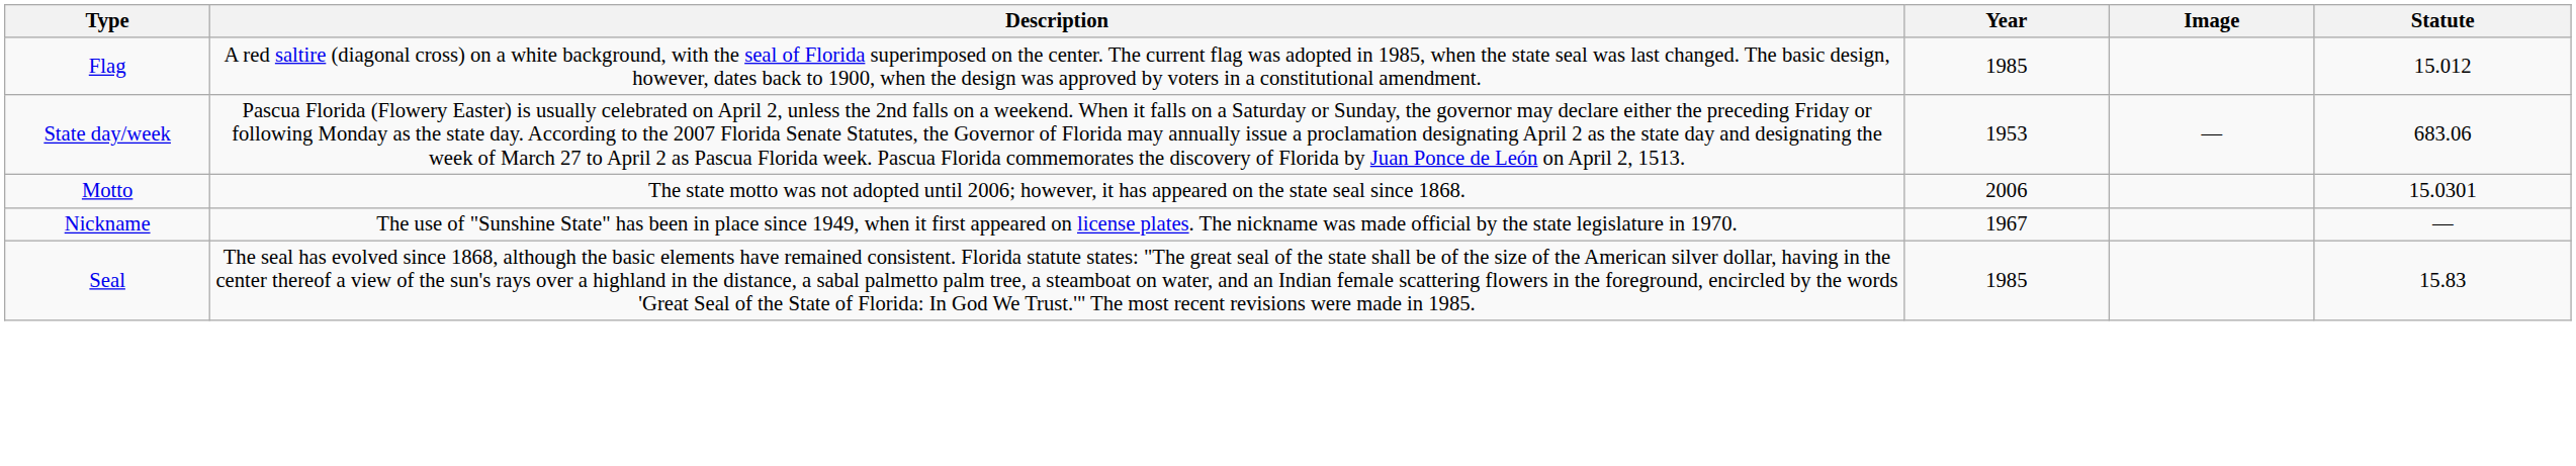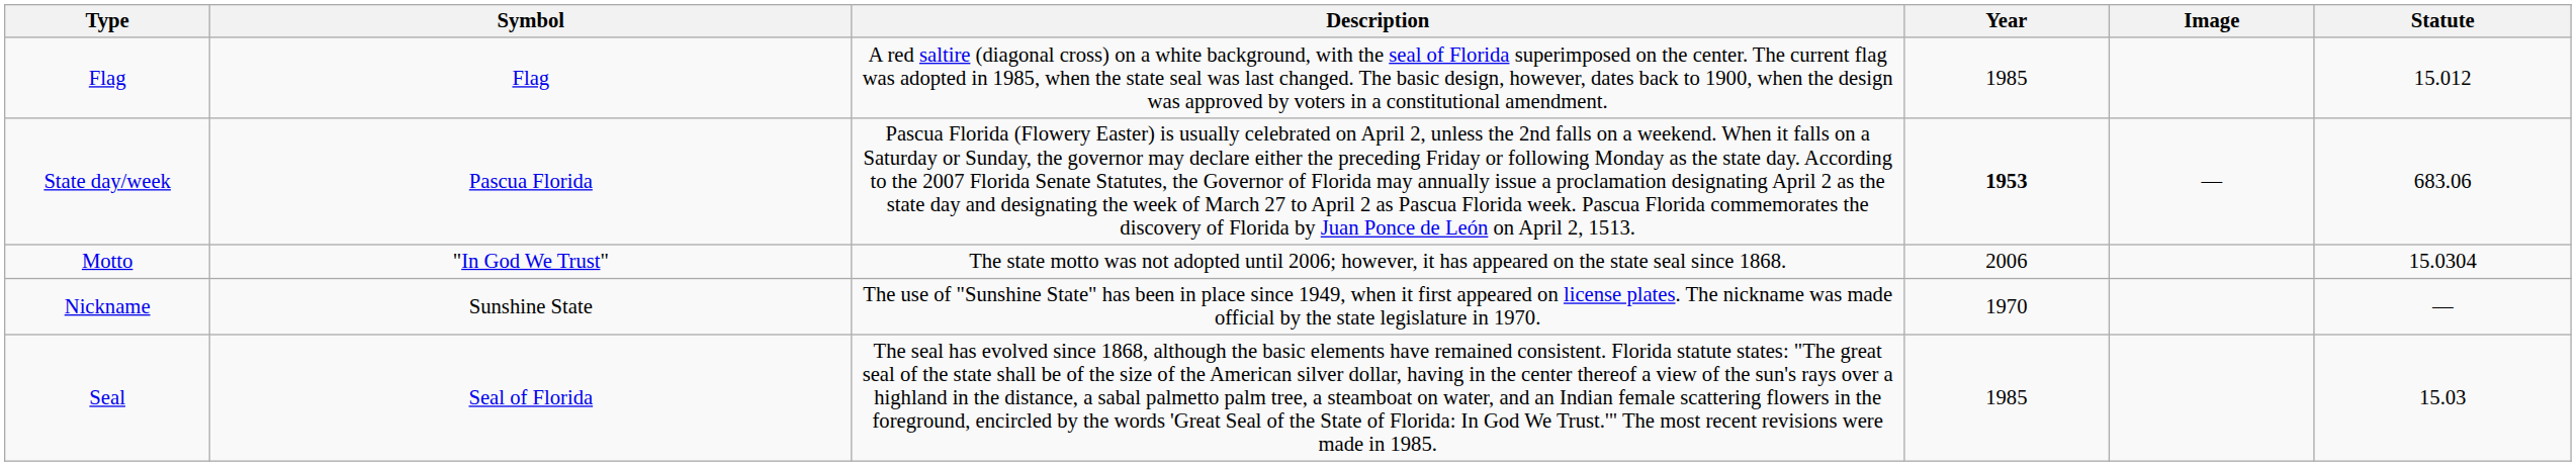+ column: Symbol | Flag | Pascua Florida | "In God We Trust" | Sunshine State | Seal of Florida
State day/week | Year: normal -> bold
Motto | Statute: 15.0301 -> 15.0304
Nickname | Year: 1967 -> 1970
Seal | Statute: 15.83 -> 15.03
